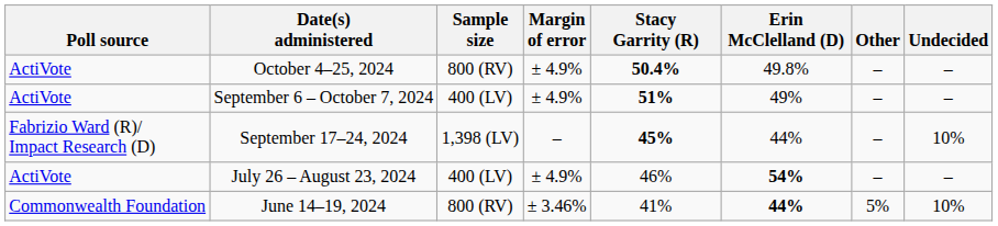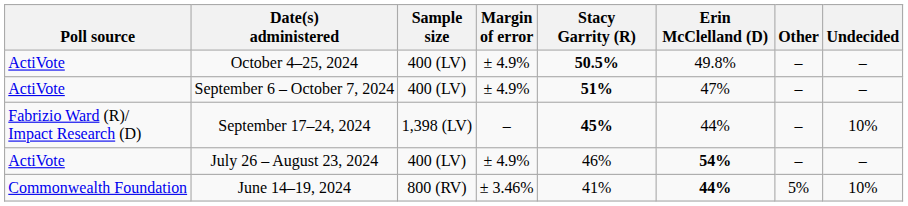October 4–25, 2024 | Sample size: 800 (RV) -> 400 (LV)
October 4–25, 2024 | Stacy Garrity (R): 50.4% -> 50.5%
September 6 – October 7, 2024 | Erin McClelland (D): 49% -> 47%
